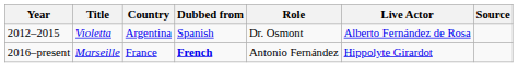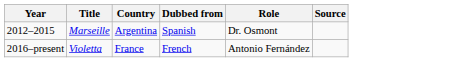- column: Live Actor | Alberto Fernández de Rosa | Hippolyte Girardot
2012–2015 | Title: Violetta -> Marseille
2016–present | Title: Marseille -> Violetta
2016–present | Dubbed from: bold -> normal
